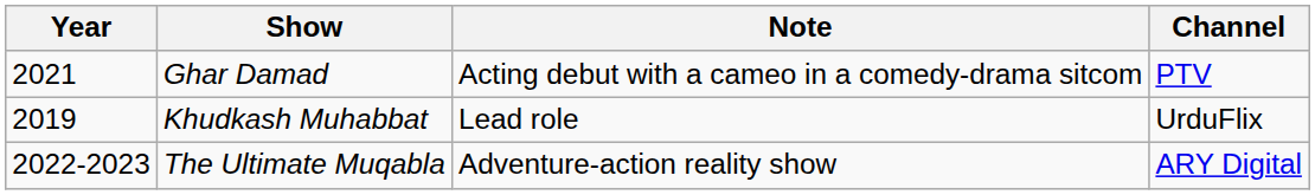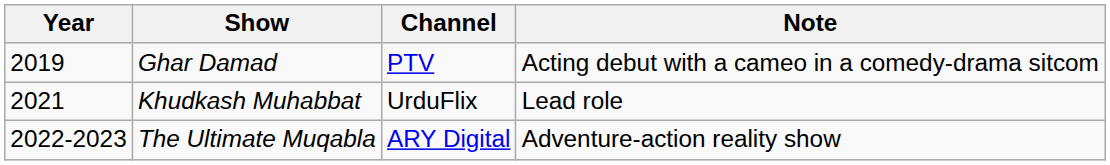columns swapped: Channel <-> Note
Ghar Damad | Year: 2021 -> 2019
Khudkash Muhabbat | Year: 2019 -> 2021
